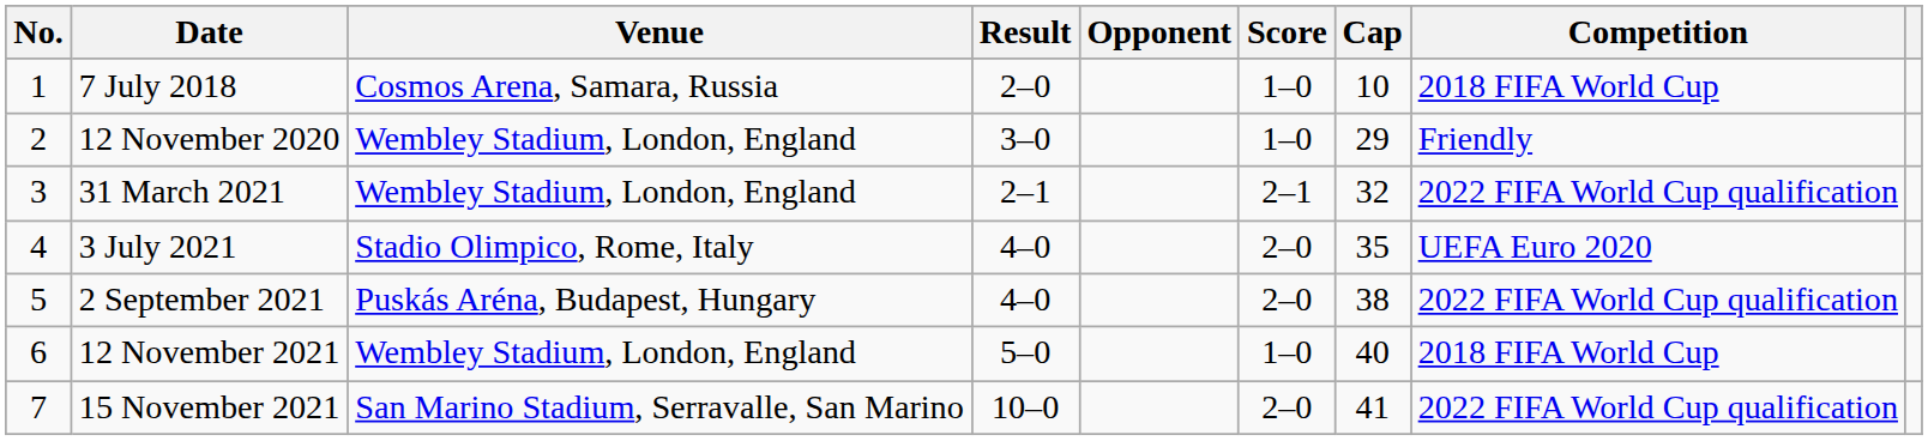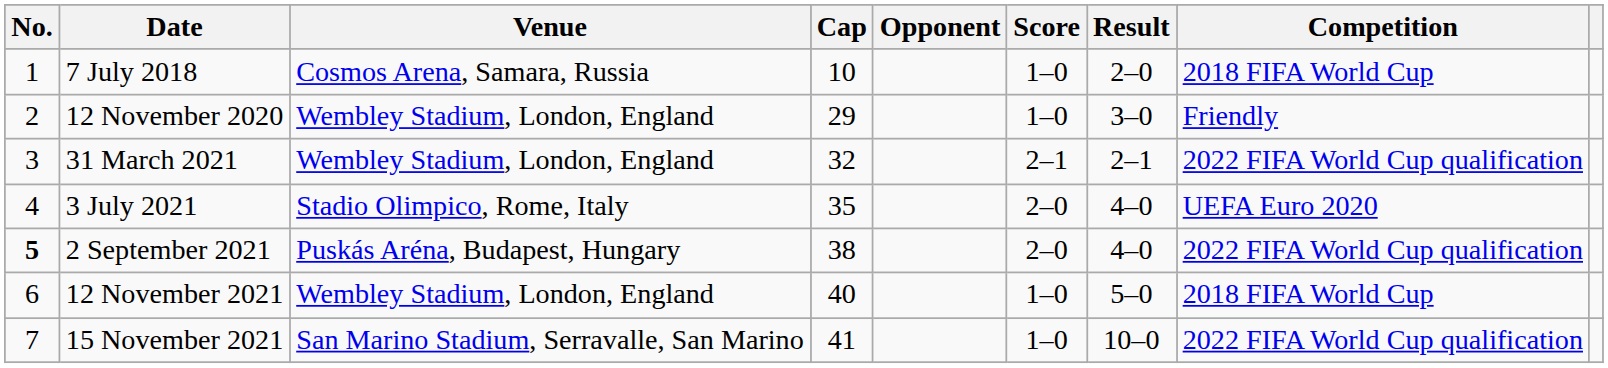columns swapped: Cap <-> Result
2 September 2021 | No.: normal -> bold
15 November 2021 | Score: 2–0 -> 1–0
